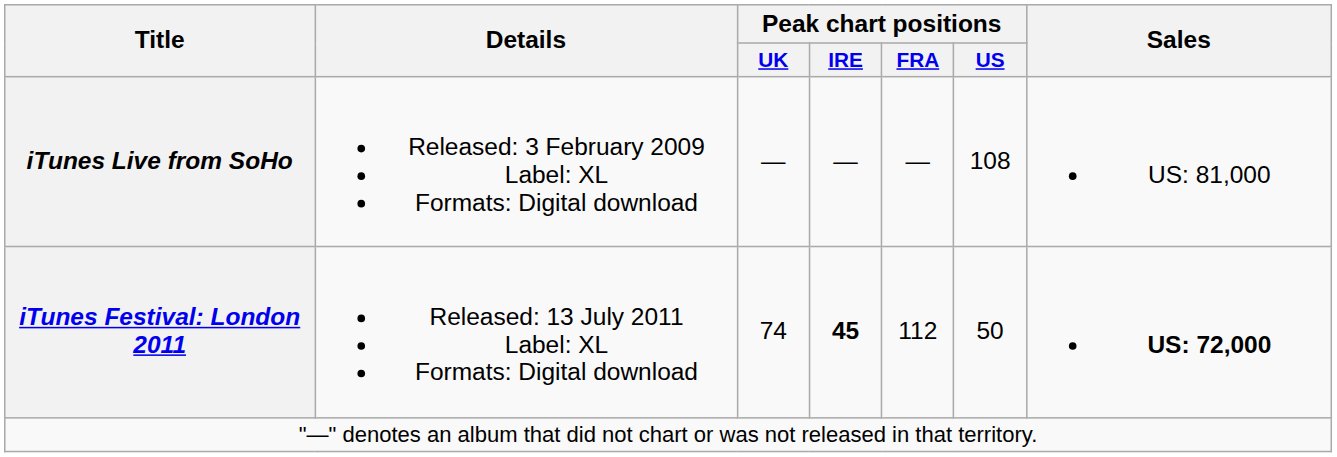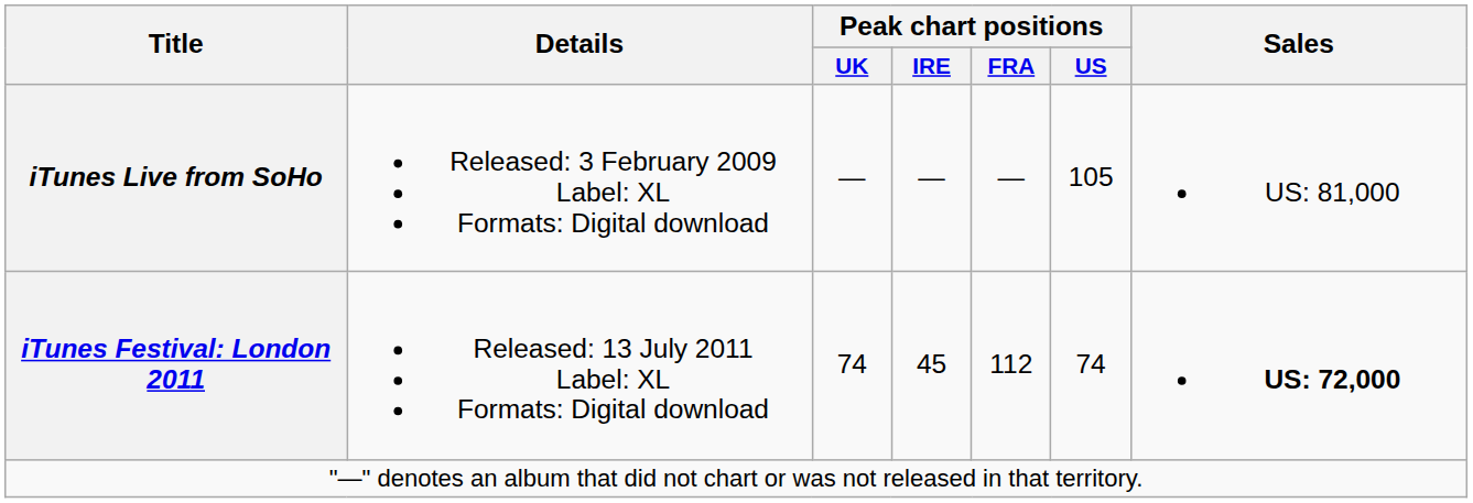iTunes Live from SoHo | Peak chart positions / US: 108 -> 105
iTunes Festival: London 2011 | Peak chart positions / IRE: bold -> normal
iTunes Festival: London 2011 | Peak chart positions / US: 50 -> 74
